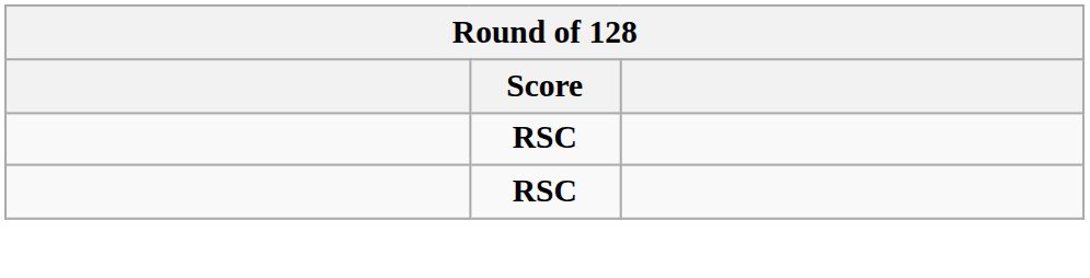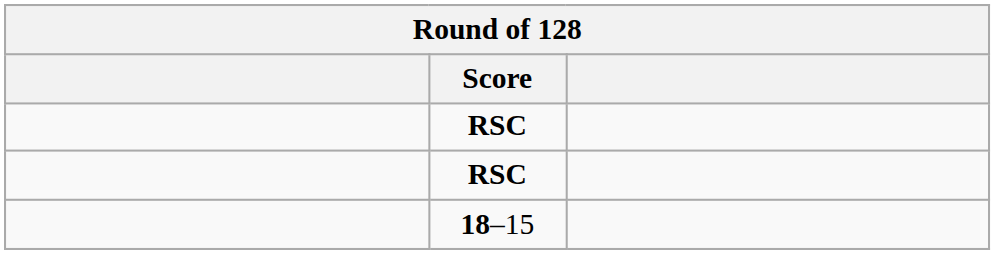+ row: 18–15
